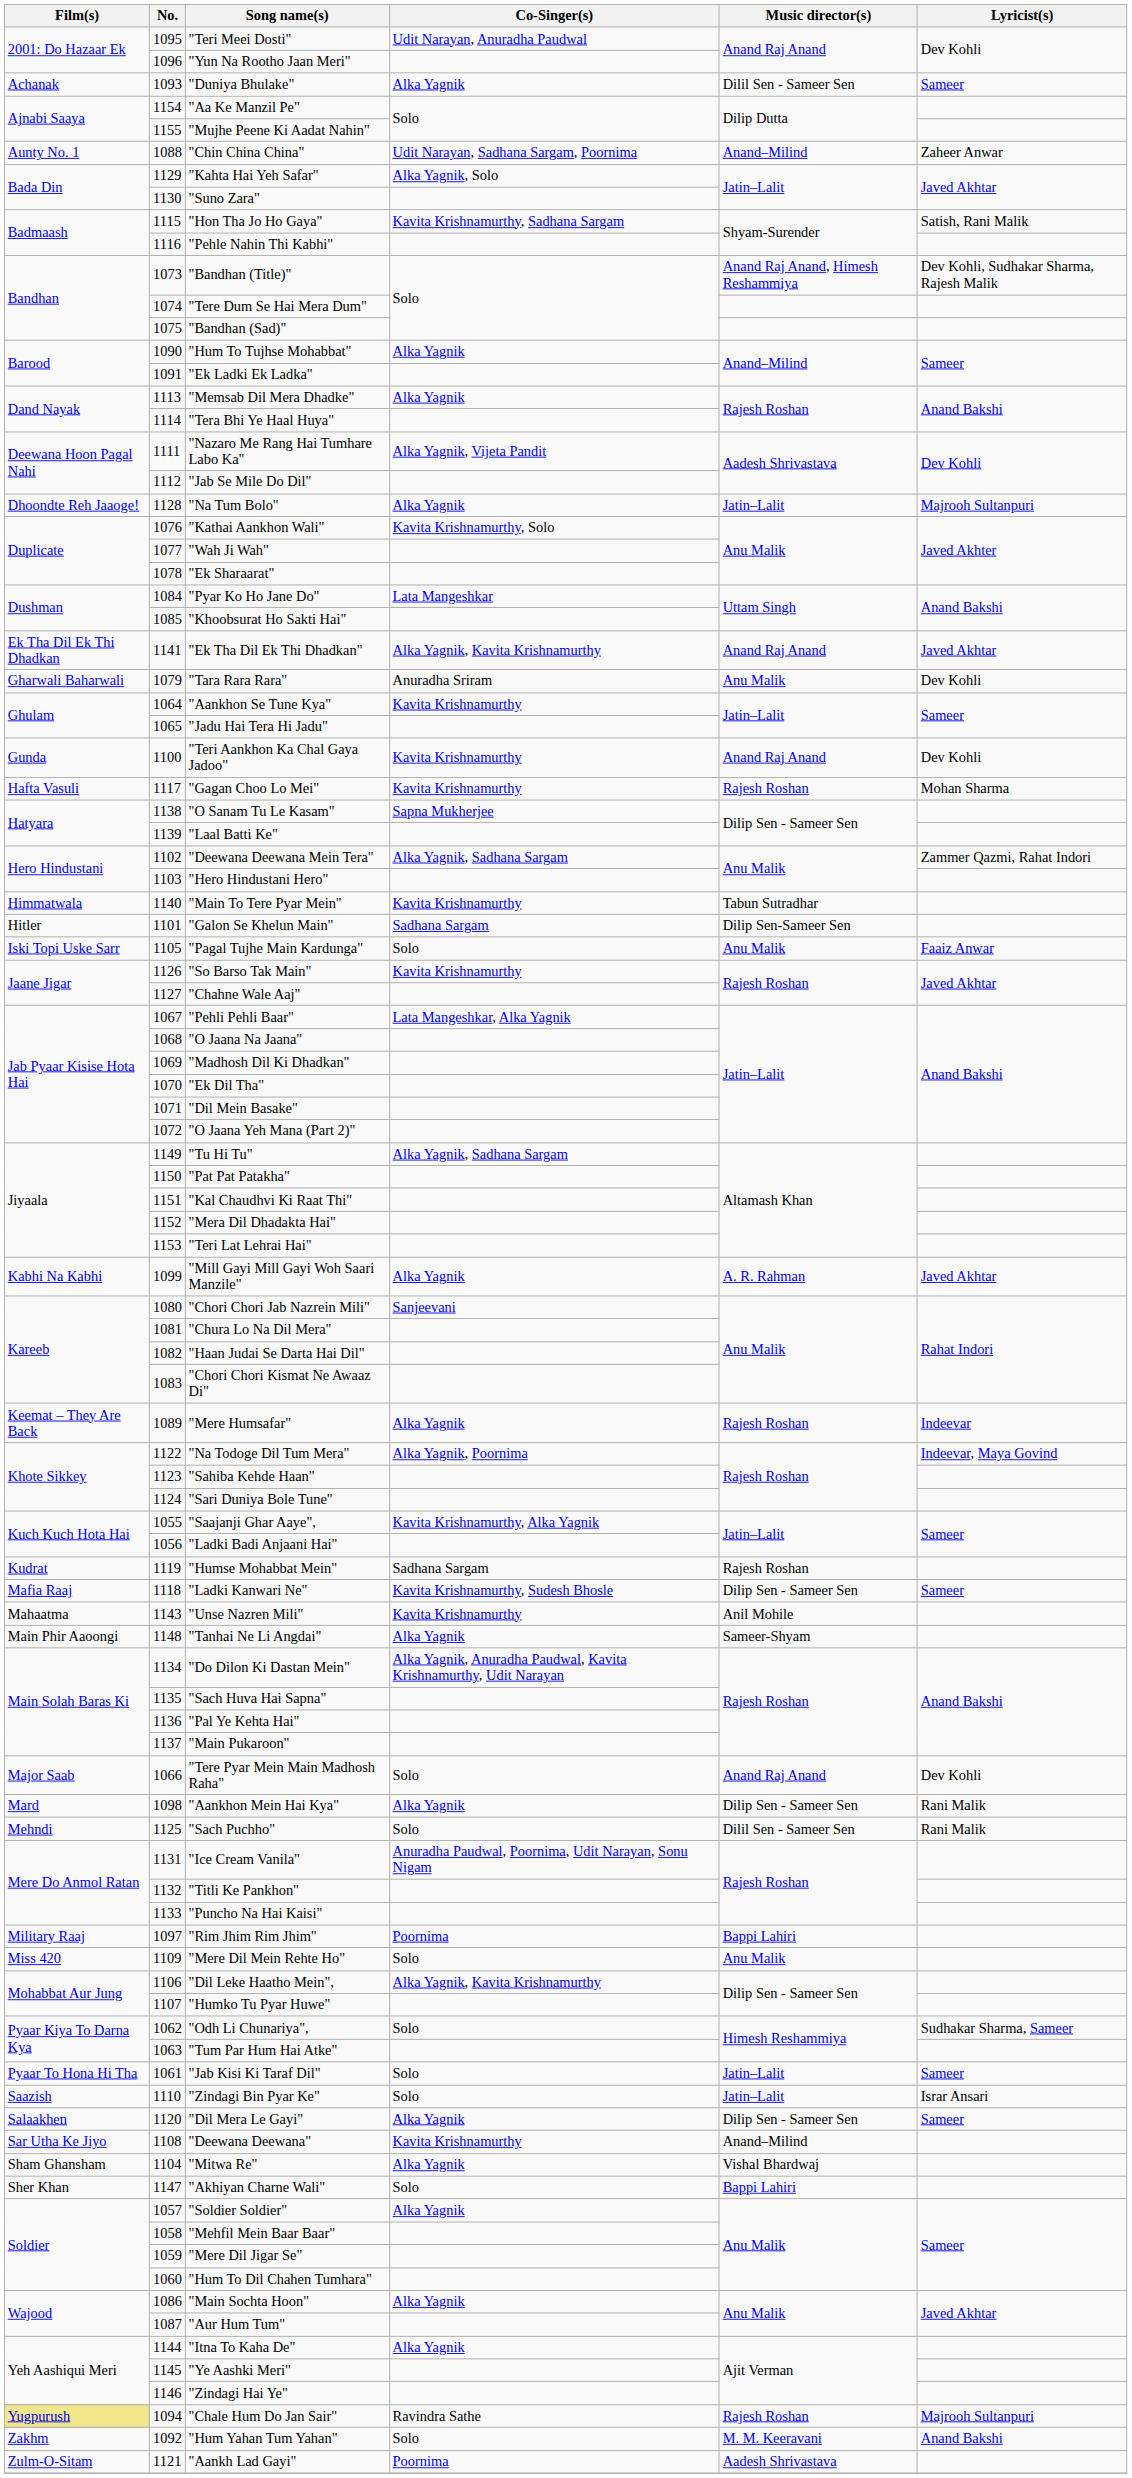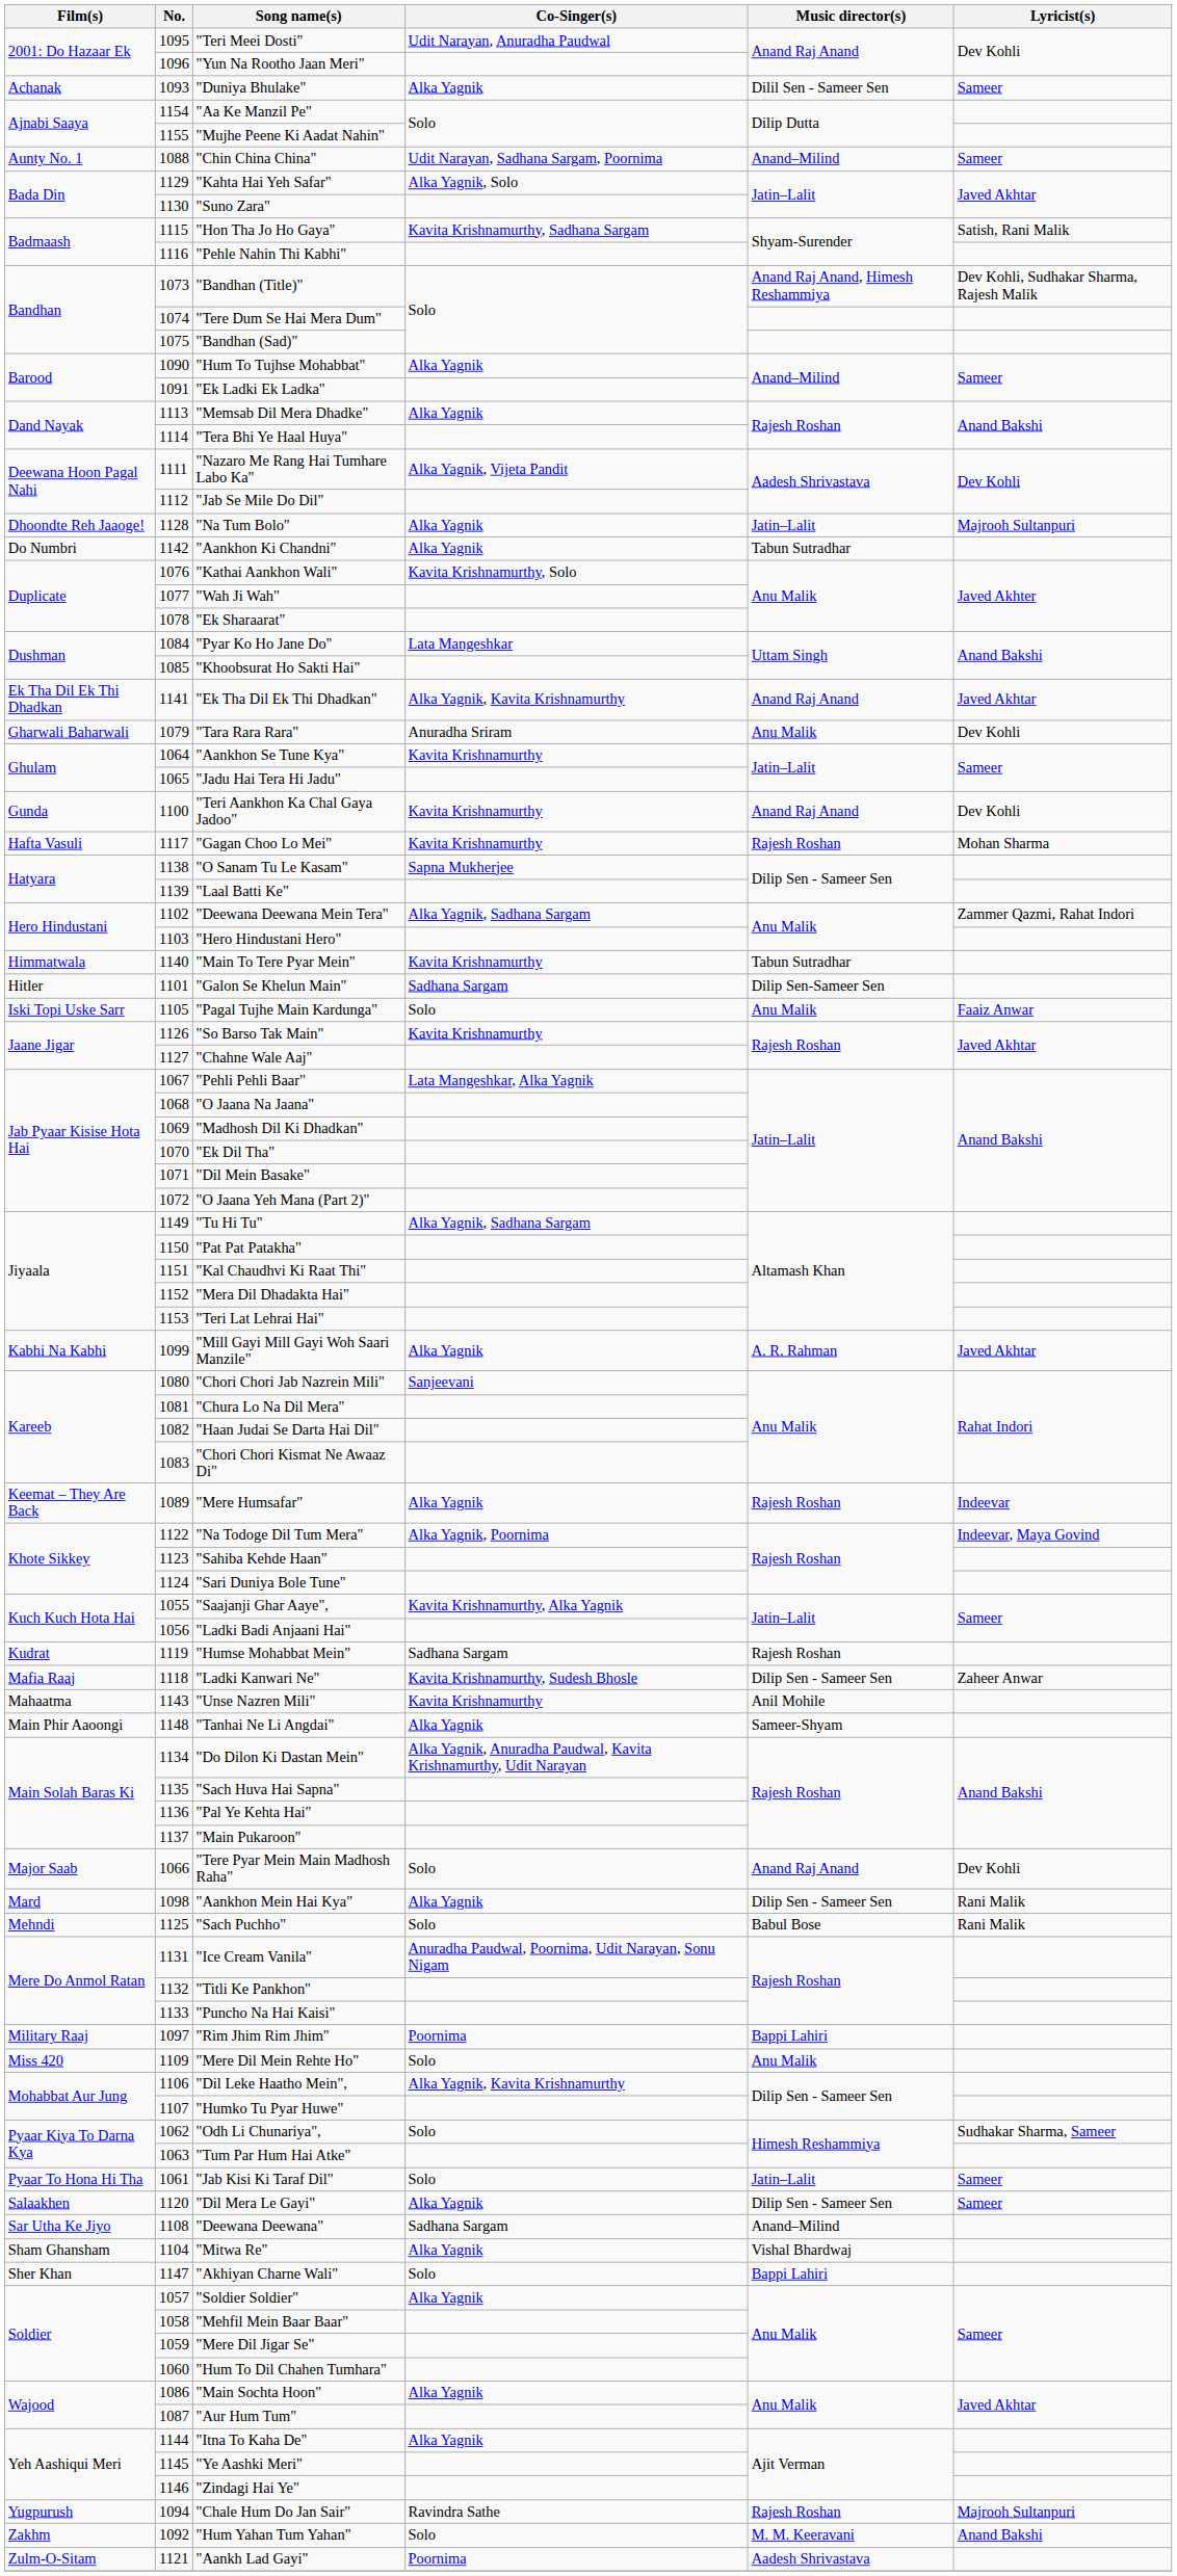"Chin China China" | Lyricist(s): Zaheer Anwar -> Sameer
+ row: Do Numbri | 1142 | "Aankhon Ki Chandni" | Alka Yagnik | Tabun Sutradhar
"Ladki Kanwari Ne" | Lyricist(s): Sameer -> Zaheer Anwar
"Sach Puchho" | Music director(s): Dilil Sen - Sameer Sen -> Babul Bose
- row: Saazish | 1110 | "Zindagi Bin Pyar Ke" | Solo | Jatin–Lalit | Israr Ansari
"Deewana Deewana" | Co-Singer(s): Kavita Krishnamurthy -> Sadhana Sargam
"Chale Hum Do Jan Sair" | Film(s): khaki background -> no background
